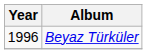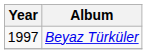Beyaz Türküler | Year: 1996 -> 1997
